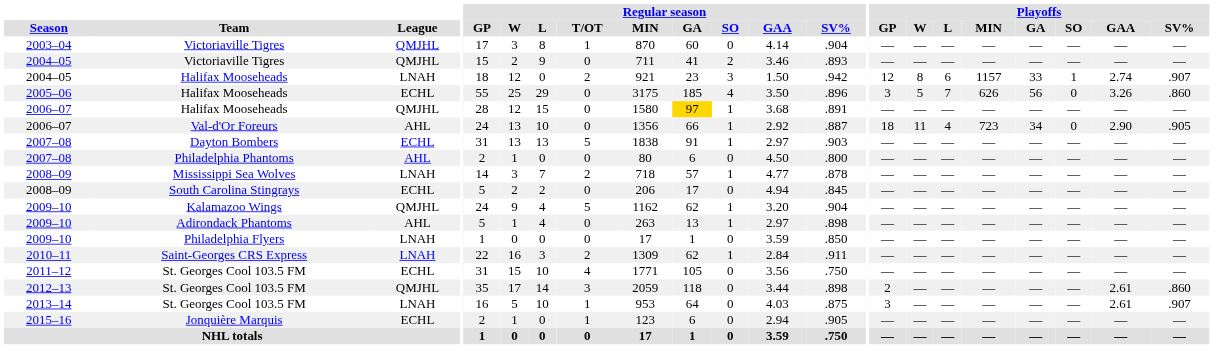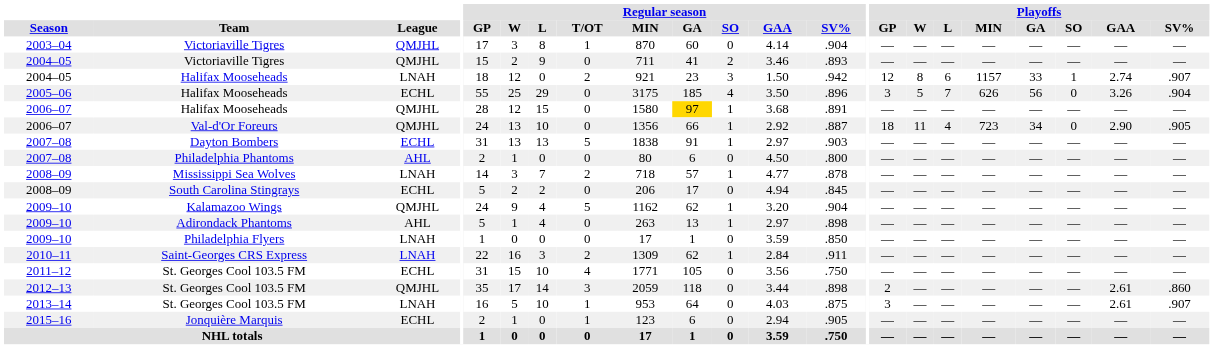2005–06 / Halifax Mooseheads | Playoffs / SV%: .860 -> .904
Val-d'Or Foreurs | League: AHL -> QMJHL
